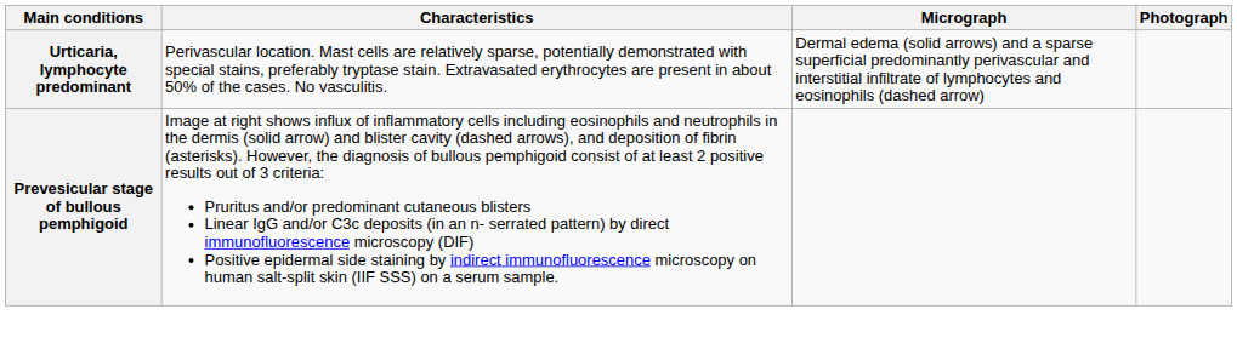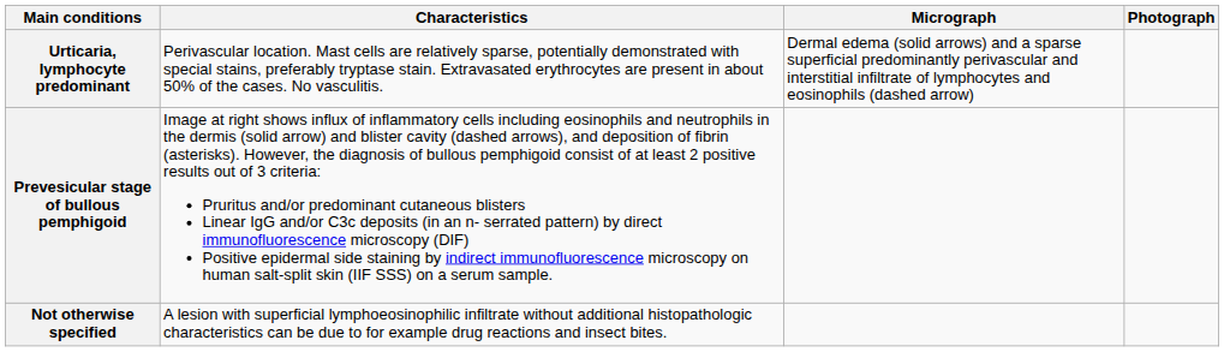+ row: Not otherwise specified | A lesion with superficial lymphoeosinophilic infiltrate without additional histopathologic characteristics can be due to for example drug reactions and insect bites.
